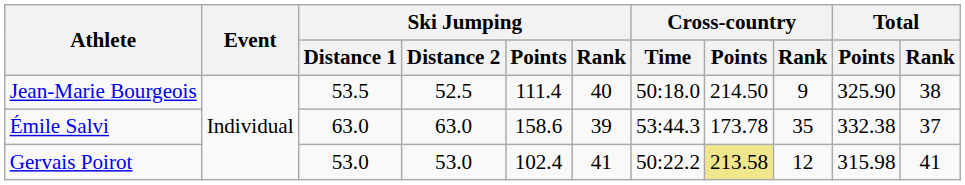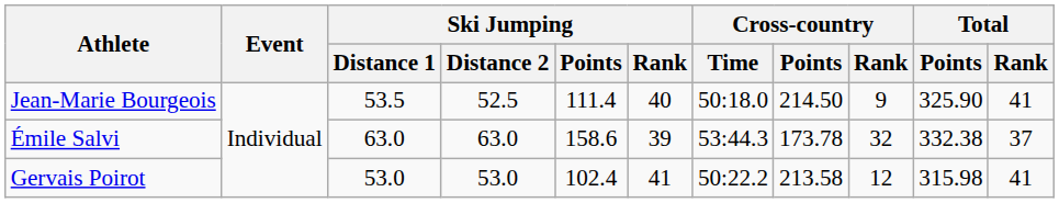Jean-Marie Bourgeois | Total / Rank: 38 -> 41
Émile Salvi | Cross-country / Rank: 35 -> 32
Gervais Poirot | Cross-country / Points: khaki background -> no background
